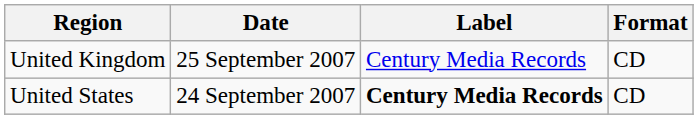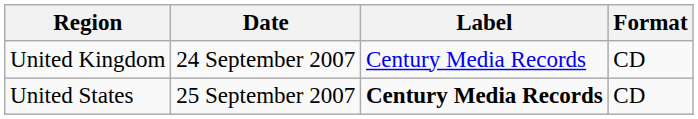United Kingdom | Date: 25 September 2007 -> 24 September 2007
United States | Date: 24 September 2007 -> 25 September 2007
